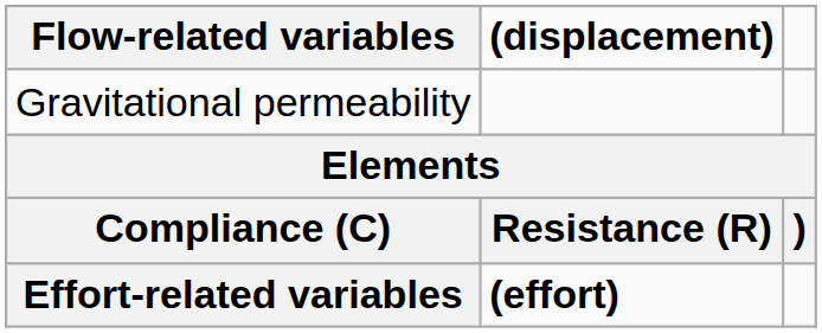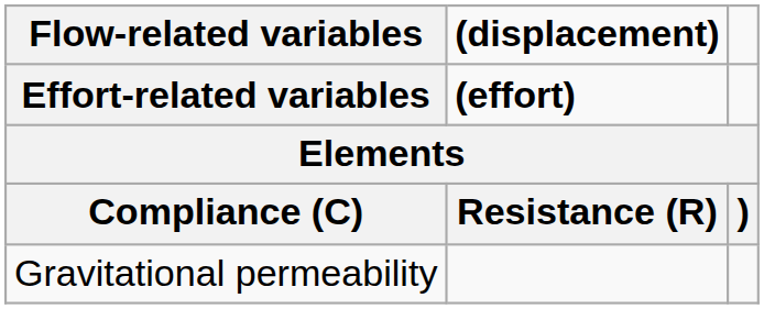rows swapped: Effort-related variables <-> Gravitational permeability
